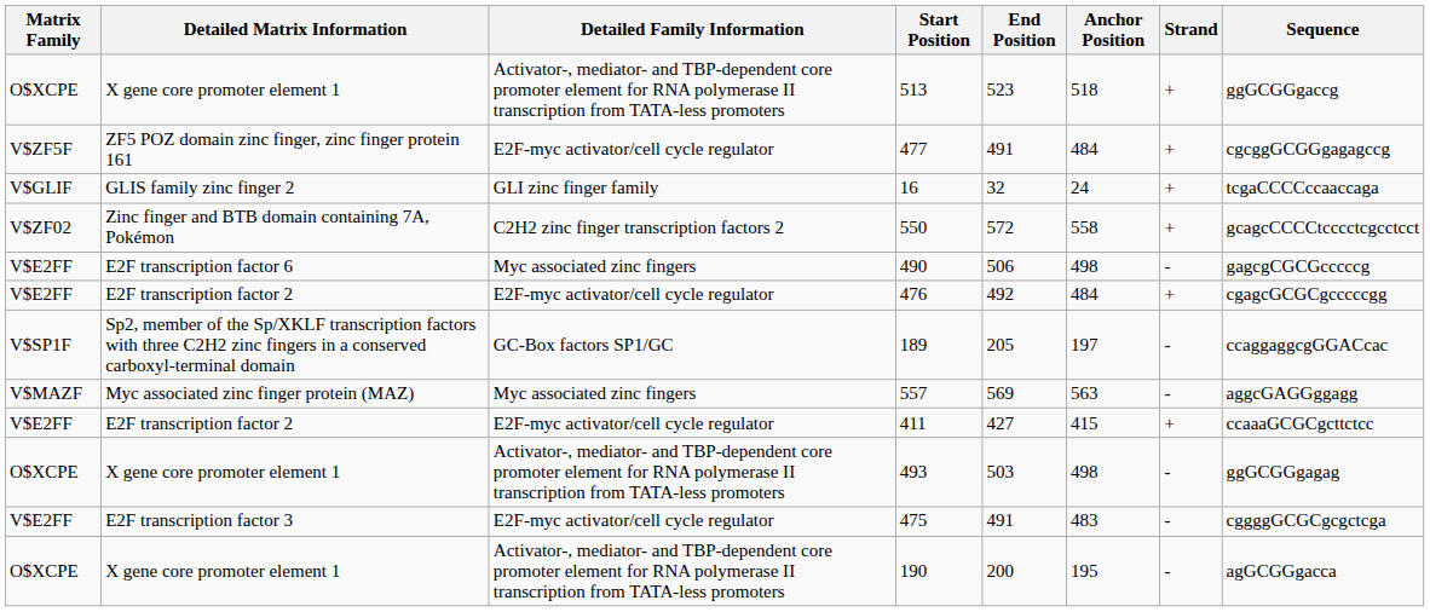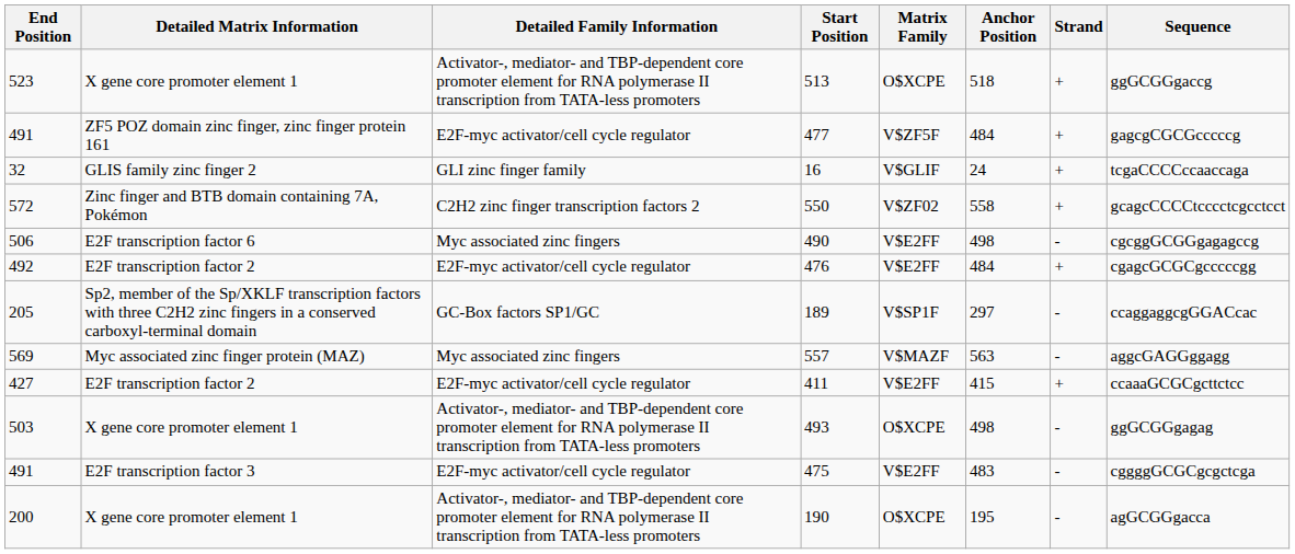columns swapped: Matrix Family <-> End Position
477 | Sequence: cgcggGCGGgagagccg -> gagcgCGCGcccccg
490 | Sequence: gagcgCGCGcccccg -> cgcggGCGGgagagccg
189 | Anchor Position: 197 -> 297
